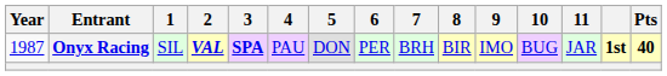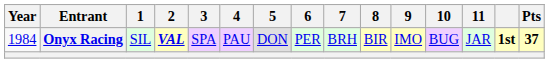Onyx Racing | Year: 1987 -> 1984
Onyx Racing | 3: bold -> normal
Onyx Racing | Pts: 40 -> 37
